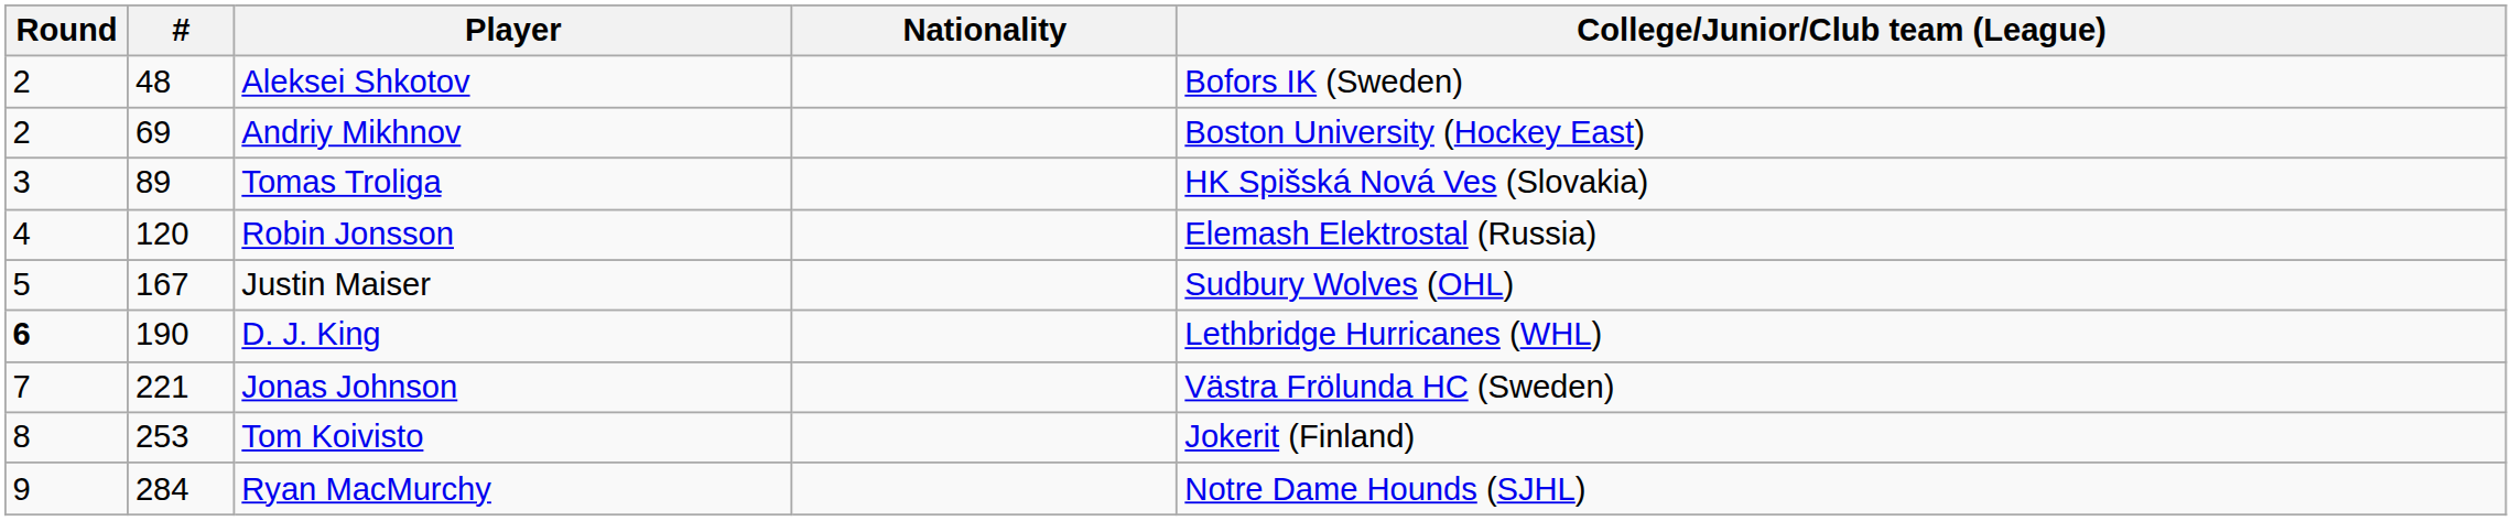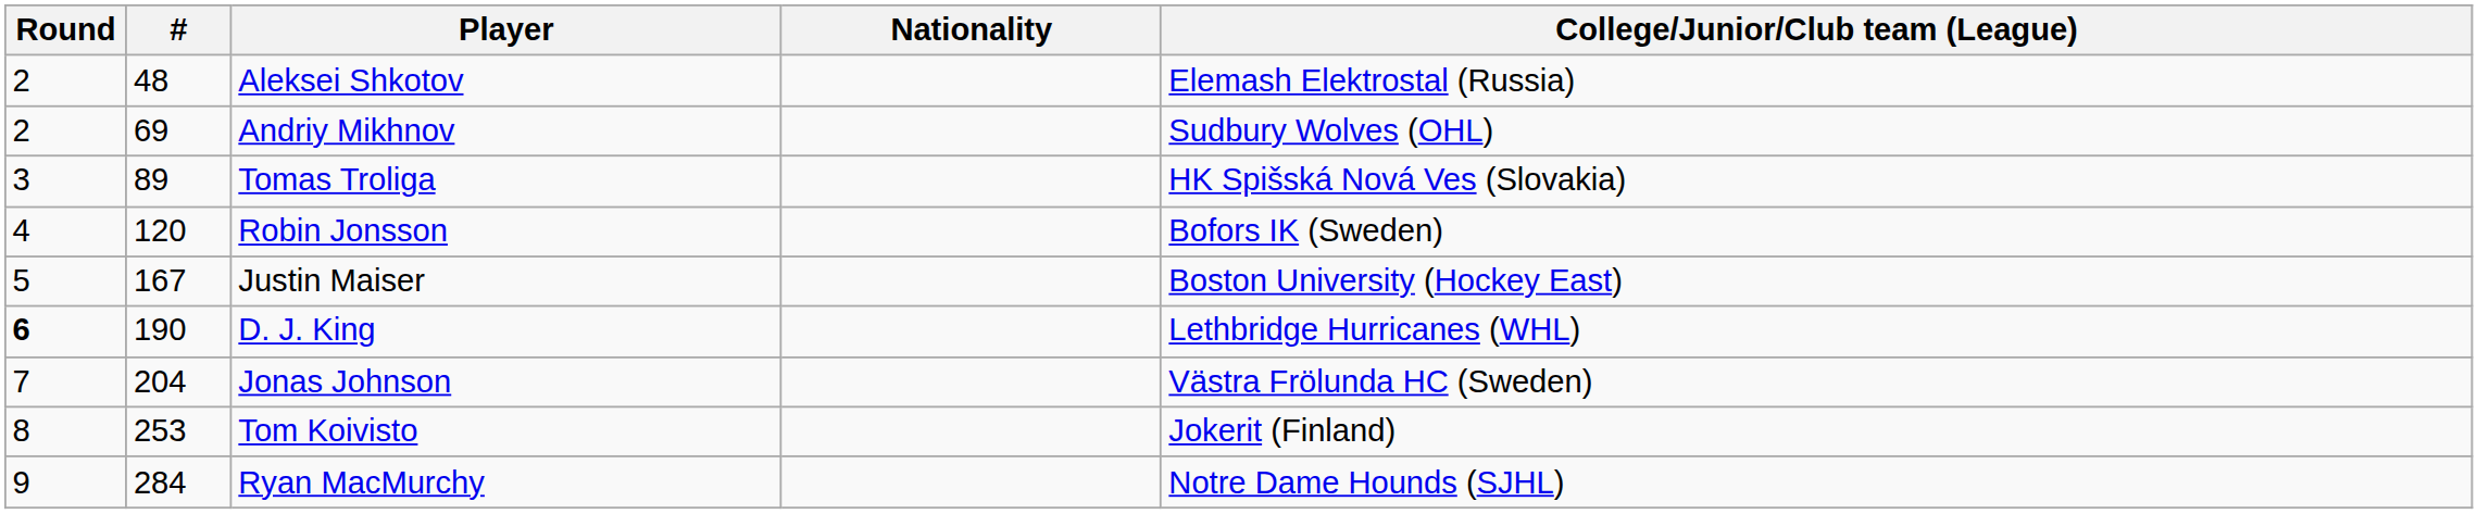Aleksei Shkotov | College/Junior/Club team (League): Bofors IK (Sweden) -> Elemash Elektrostal (Russia)
Andriy Mikhnov | College/Junior/Club team (League): Boston University (Hockey East) -> Sudbury Wolves (OHL)
Robin Jonsson | College/Junior/Club team (League): Elemash Elektrostal (Russia) -> Bofors IK (Sweden)
Justin Maiser | College/Junior/Club team (League): Sudbury Wolves (OHL) -> Boston University (Hockey East)
Jonas Johnson | #: 221 -> 204
